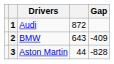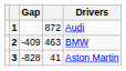columns swapped: Drivers <-> Gap
2 | column 4: 643 -> 463
3 | column 4: 44 -> 41
